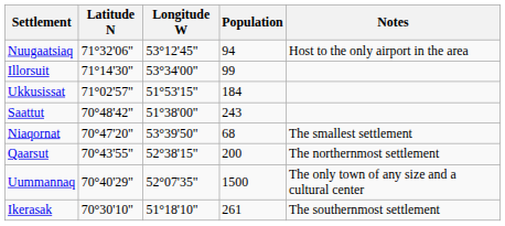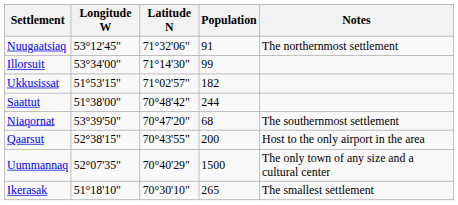columns swapped: Latitude N <-> Longitude W
Nuugaatsiaq | Population: 94 -> 91
Nuugaatsiaq | Notes: Host to the only airport in the area -> The northernmost settlement
Ukkusissat | Population: 184 -> 182
Saattut | Population: 243 -> 244
Niaqornat | Notes: The smallest settlement -> The southernmost settlement
Qaarsut | Notes: The northernmost settlement -> Host to the only airport in the area
Ikerasak | Population: 261 -> 265
Ikerasak | Notes: The southernmost settlement -> The smallest settlement
